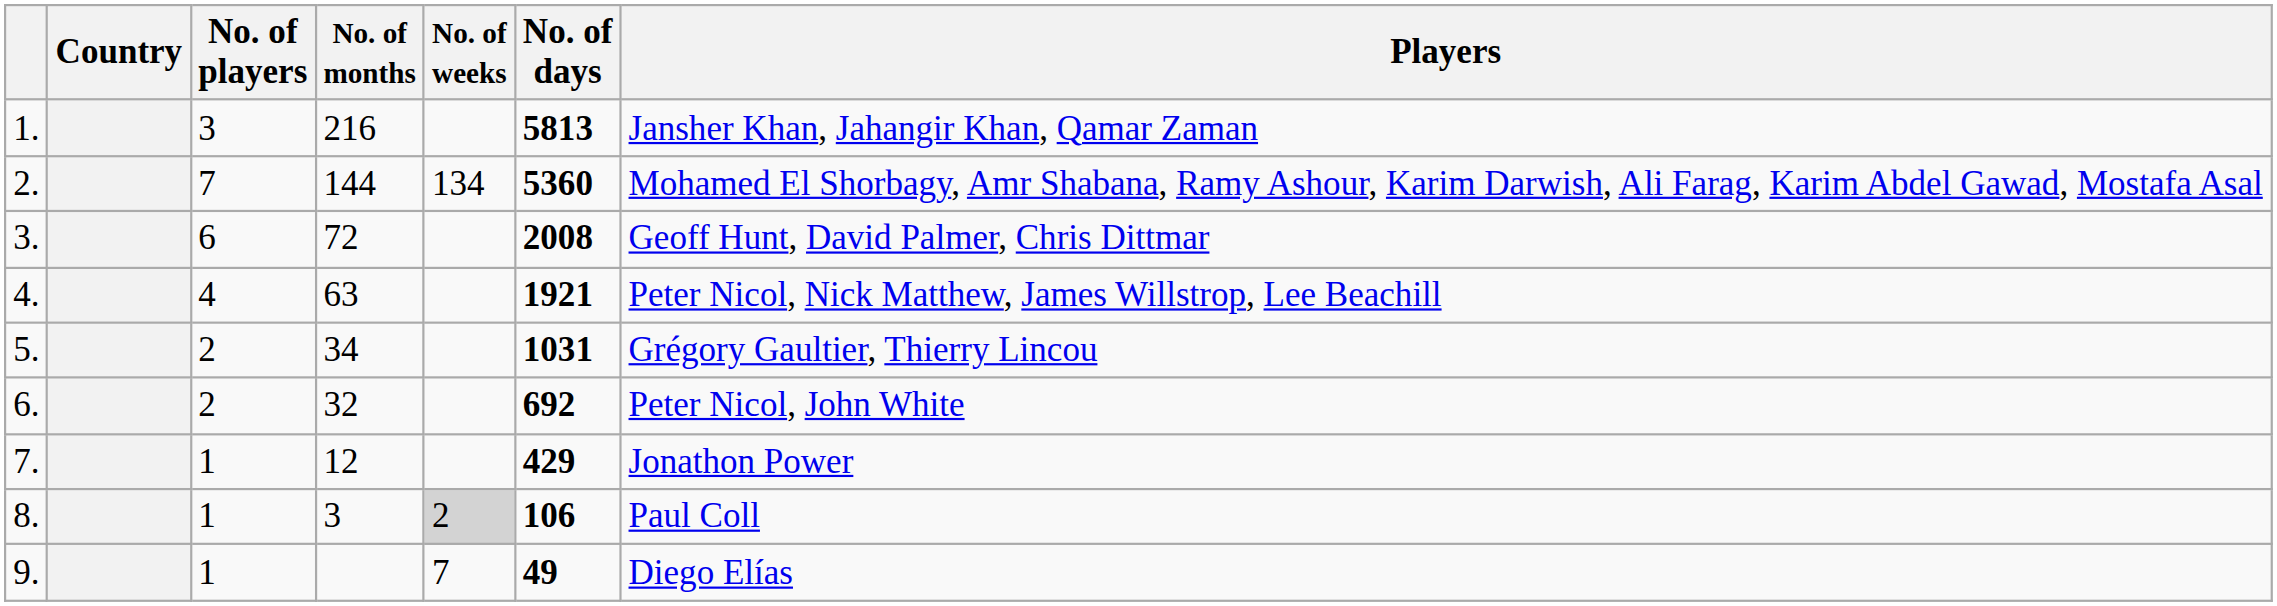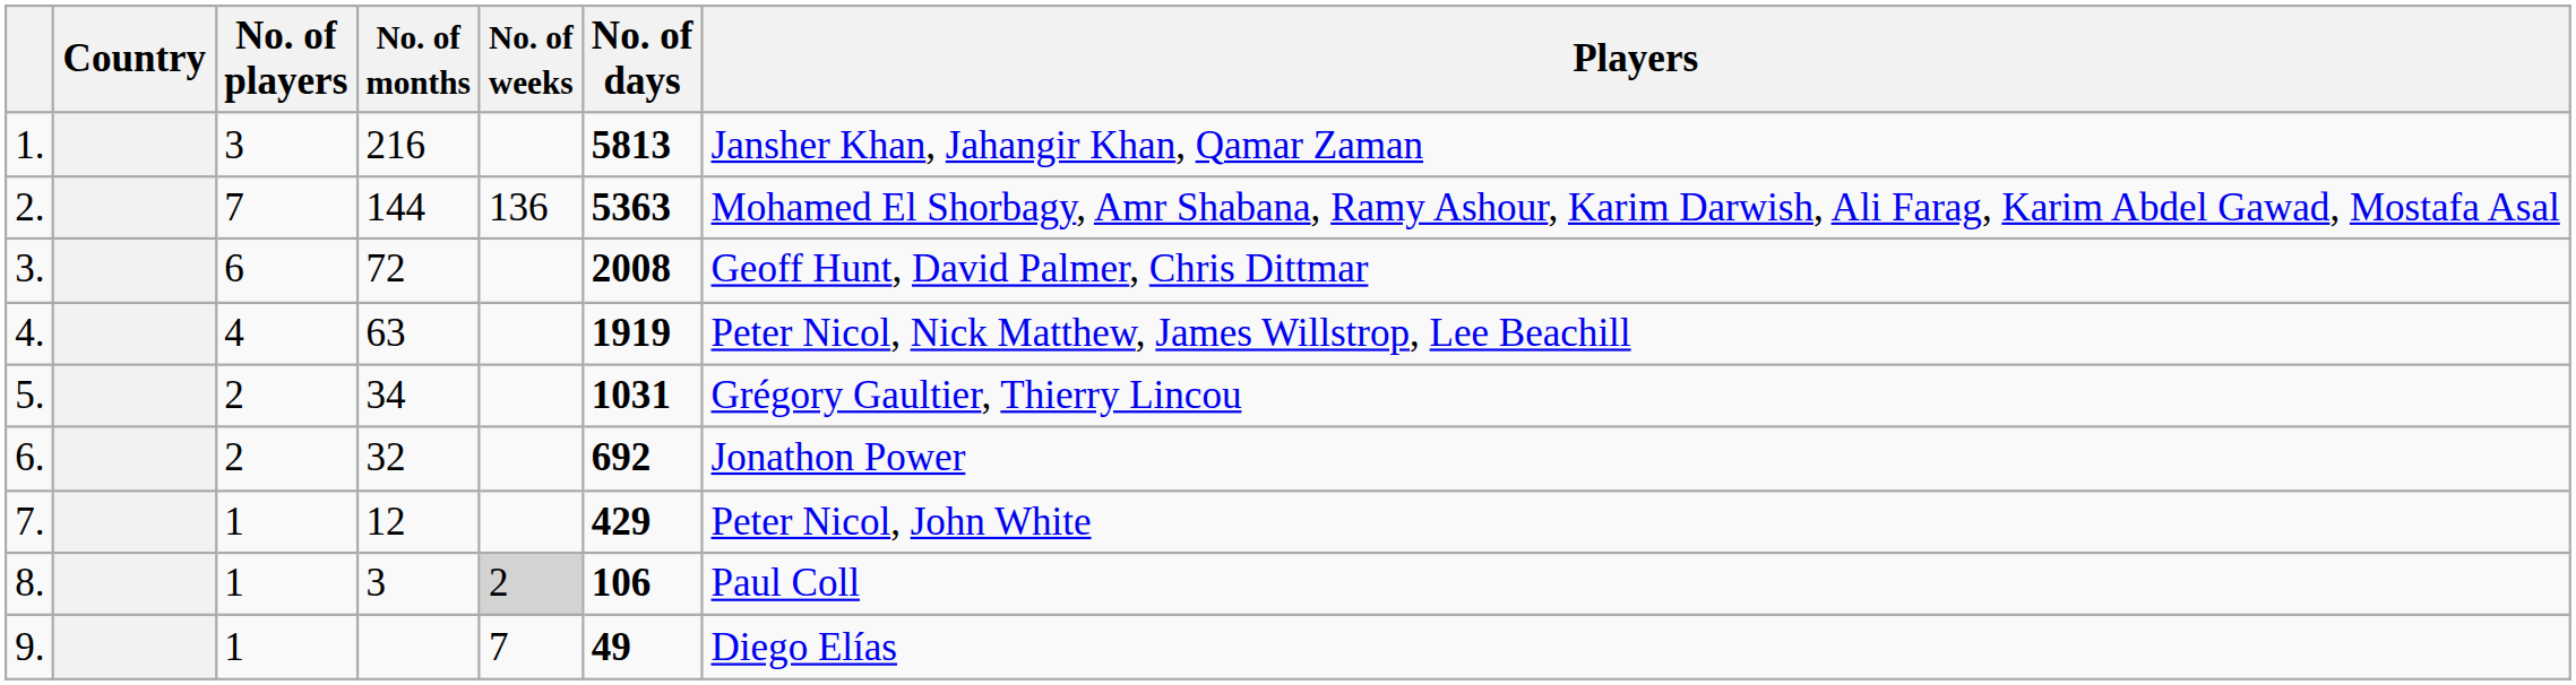2. | No. of weeks: 134 -> 136
2. | No. of days: 5360 -> 5363
4. | No. of days: 1921 -> 1919
6. | Players: Peter Nicol, John White -> Jonathon Power
7. | Players: Jonathon Power -> Peter Nicol, John White
